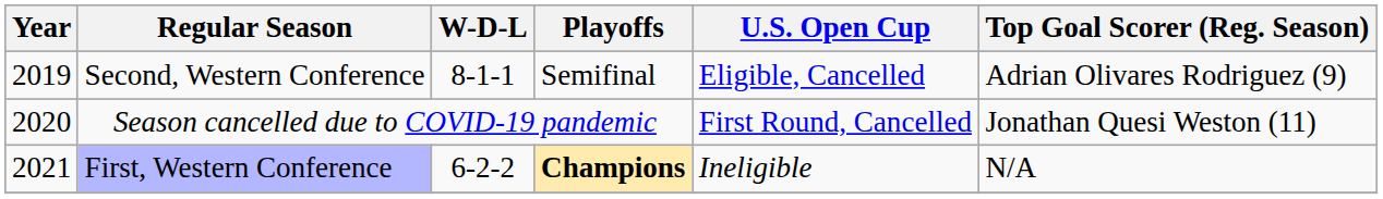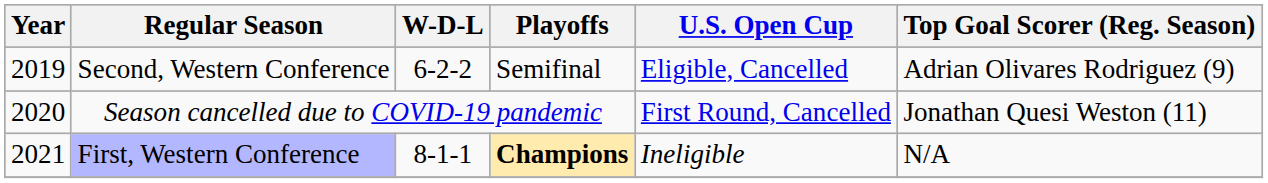Second, Western Conference | W-D-L: 8-1-1 -> 6-2-2
First, Western Conference | W-D-L: 6-2-2 -> 8-1-1
